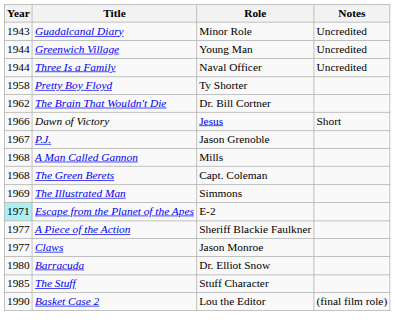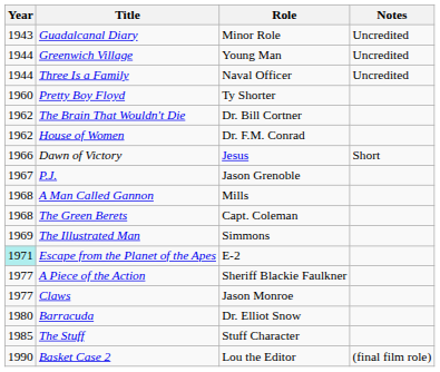Pretty Boy Floyd | Year: 1958 -> 1960
+ row: 1962 | House of Women | Dr. F.M. Conrad
